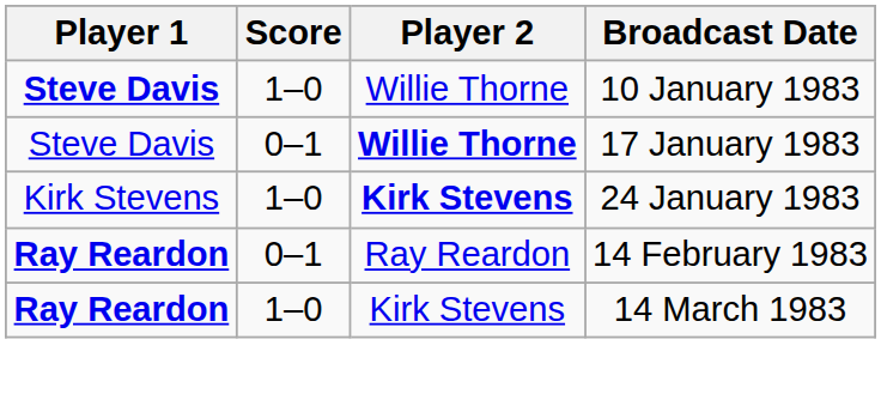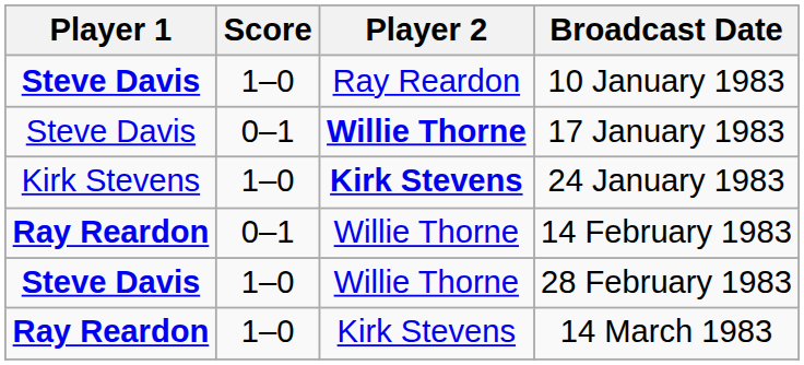10 January 1983 | Player 2: Willie Thorne -> Ray Reardon
14 February 1983 | Player 2: Ray Reardon -> Willie Thorne
+ row: Steve Davis | 1–0 | Willie Thorne | 28 February 1983
